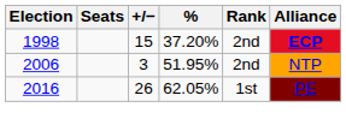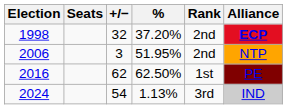1998 | +/−: 15 -> 32
2016 | +/−: 26 -> 62
2016 | %: 62.05% -> 62.50%
+ row: 2024 | 54 | 1.13% | 3rd | IND
